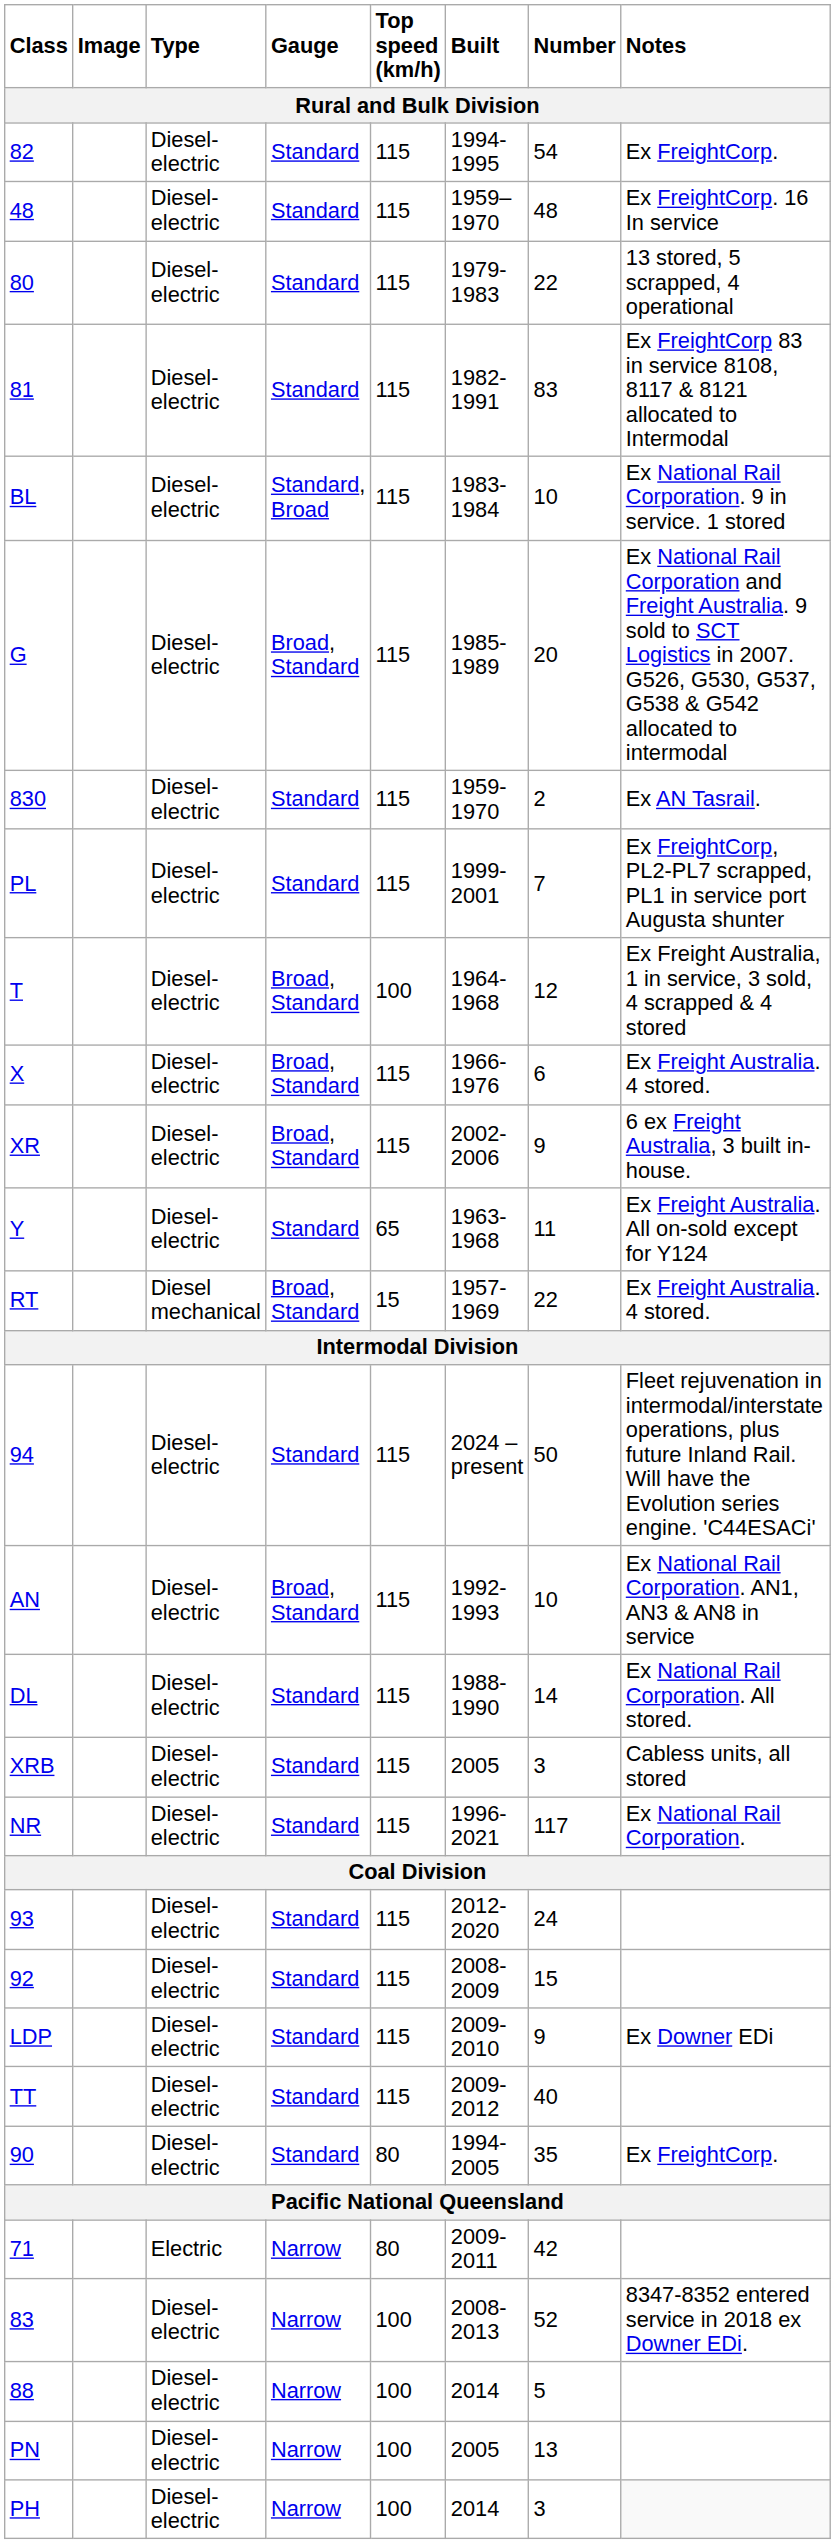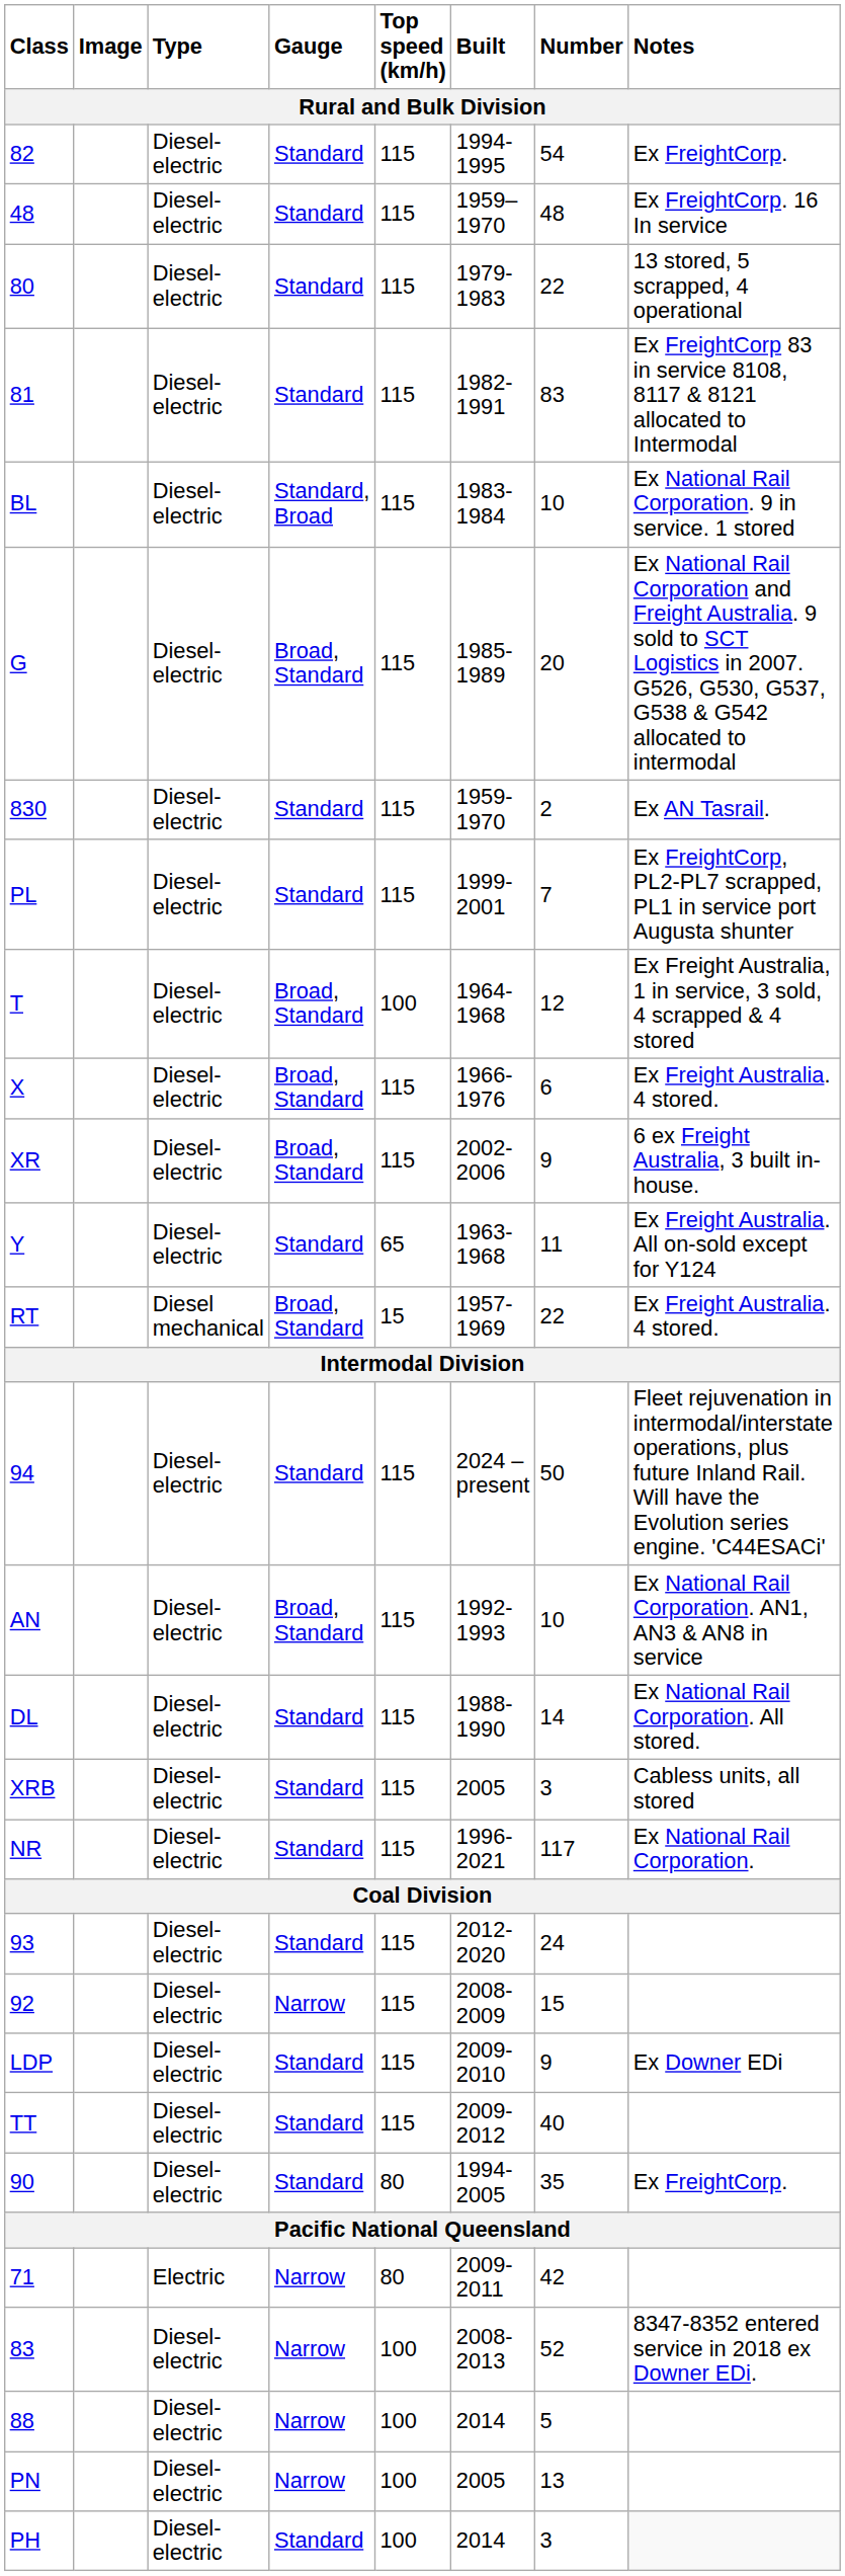92 | Gauge: Standard -> Narrow
PH | Gauge: Narrow -> Standard
